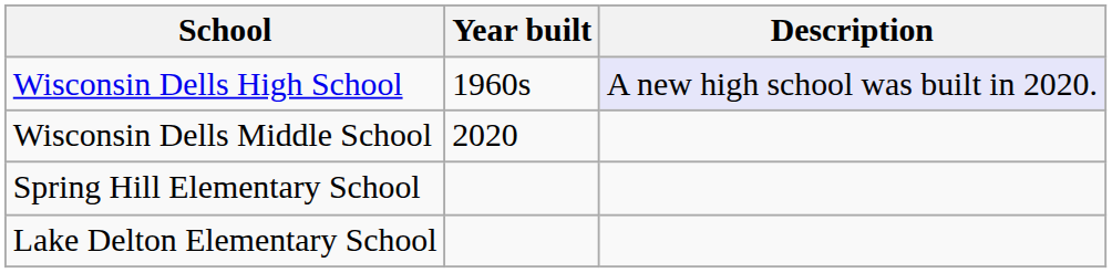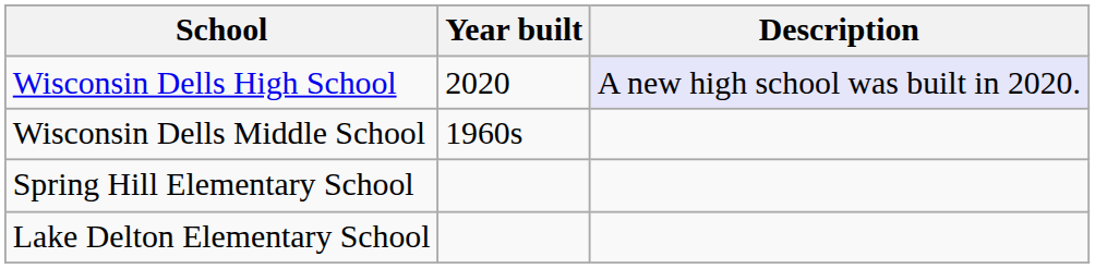Wisconsin Dells High School | Year built: 1960s -> 2020
Wisconsin Dells Middle School | Year built: 2020 -> 1960s
